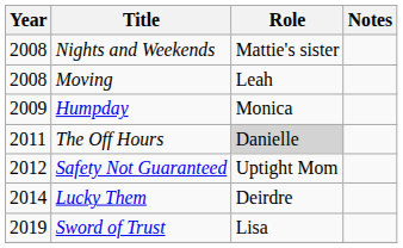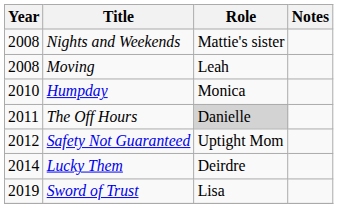Humpday | Year: 2009 -> 2010
